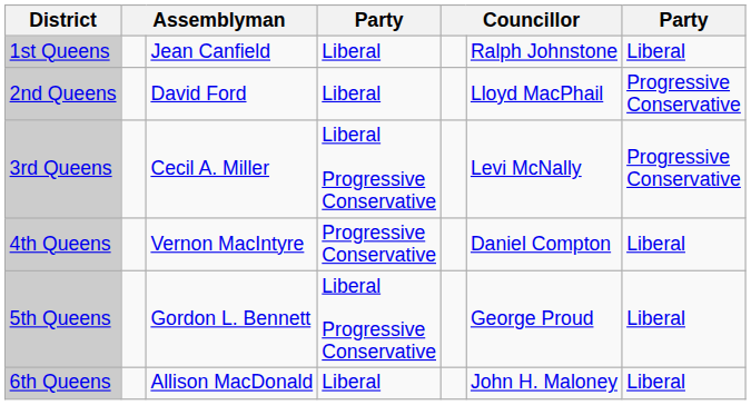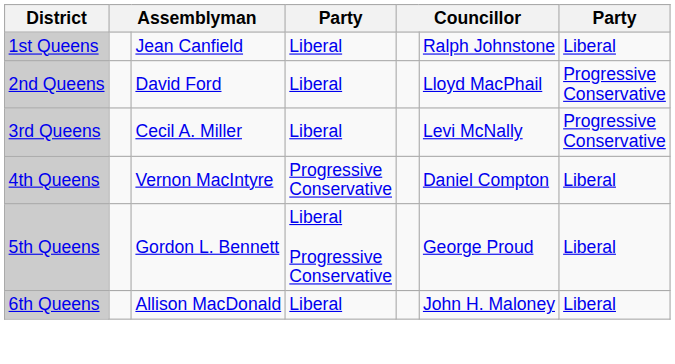3rd Queens | column 4: Liberal Progressive Conservative -> Liberal
